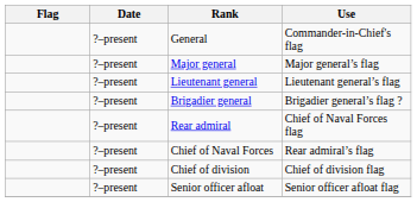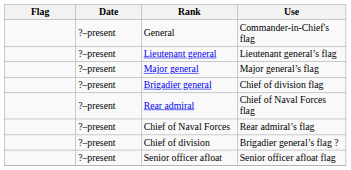rows swapped: Lieutenant general <-> Major general
Brigadier general | Use: Brigadier general’s flag ? -> Chief of division flag
Chief of division | Use: Chief of division flag -> Brigadier general’s flag ?
